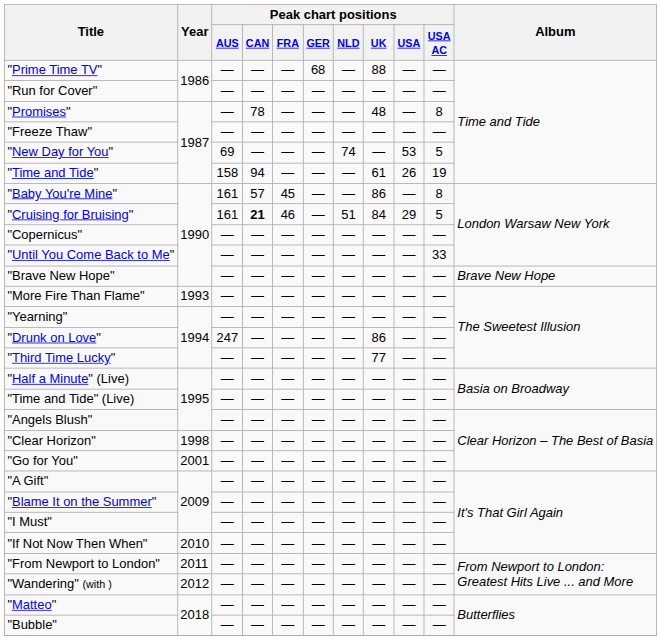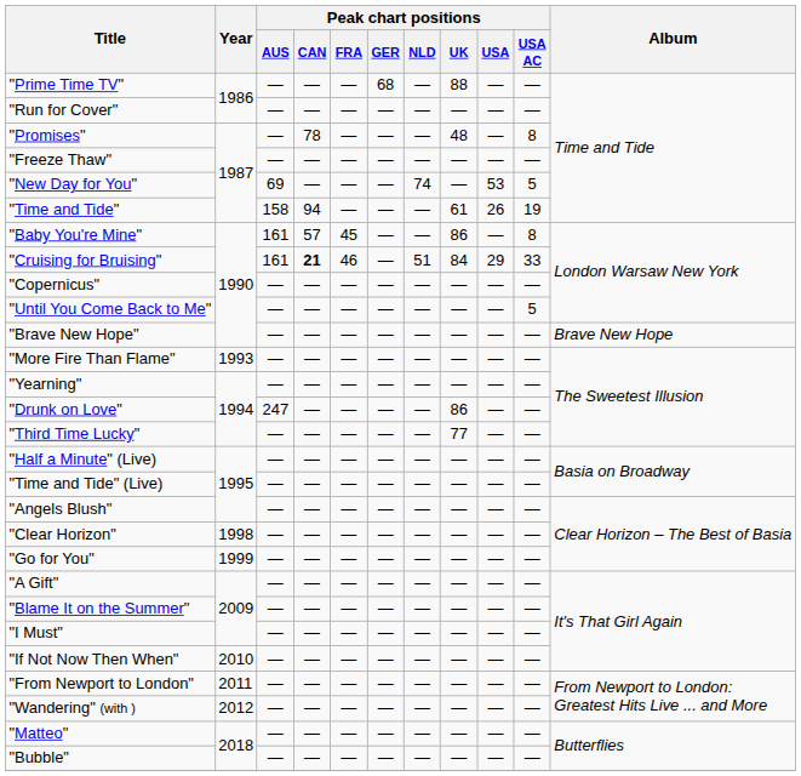"Cruising for Bruising" | Peak chart positions / USA AC: 5 -> 33
"Until You Come Back to Me" | Peak chart positions / USA AC: 33 -> 5
"Go for You" | Year: 2001 -> 1999
